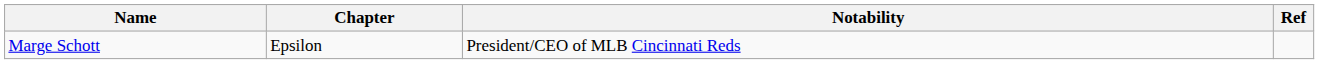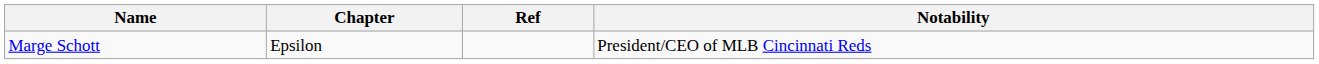columns swapped: Notability <-> Ref
